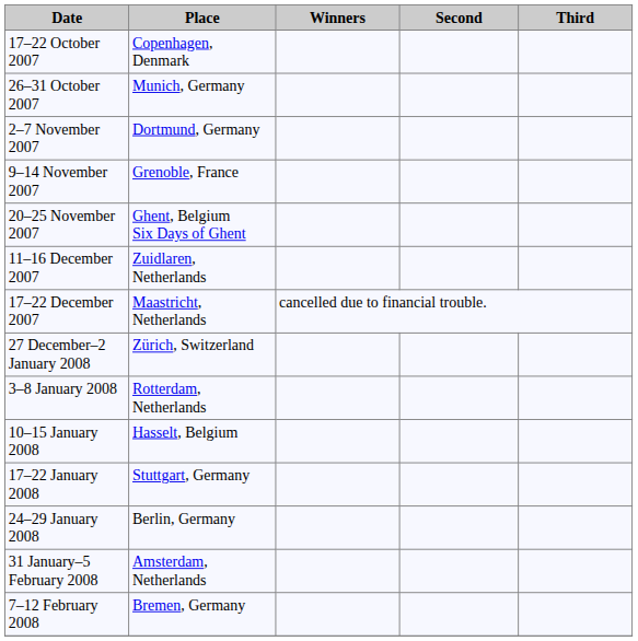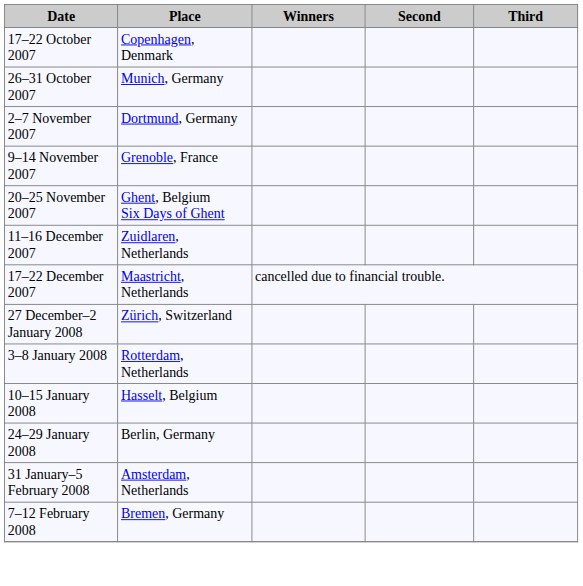- row: 17–22 January 2008 | Stuttgart, Germany
